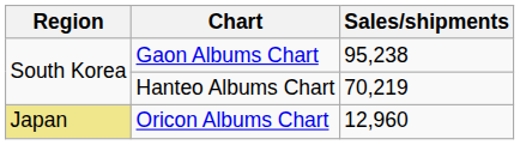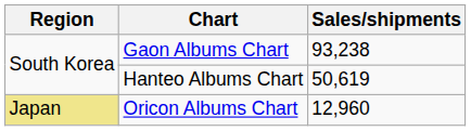Gaon Albums Chart | Sales/shipments: 95,238 -> 93,238
Hanteo Albums Chart | Sales/shipments: 70,219 -> 50,619
